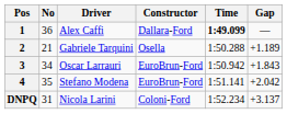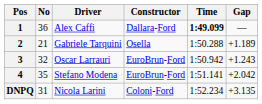3 | No: 34 -> 32
3 | Gap: +1.843 -> +1.243
DNPQ | Gap: +3.137 -> +3.135
